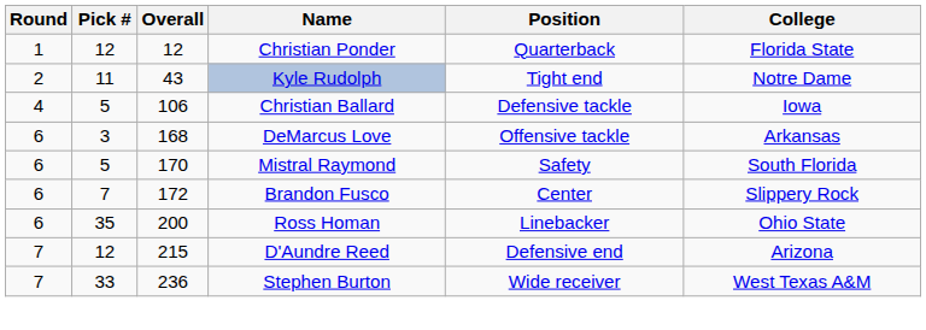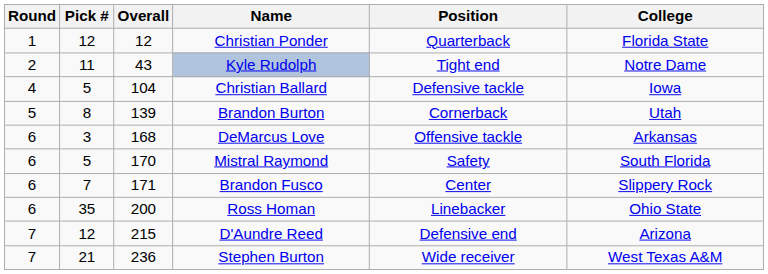Christian Ballard | Overall: 106 -> 104
+ row: 5 | 8 | 139 | Brandon Burton | Cornerback | Utah
Brandon Fusco | Overall: 172 -> 171
Stephen Burton | Pick #: 33 -> 21
